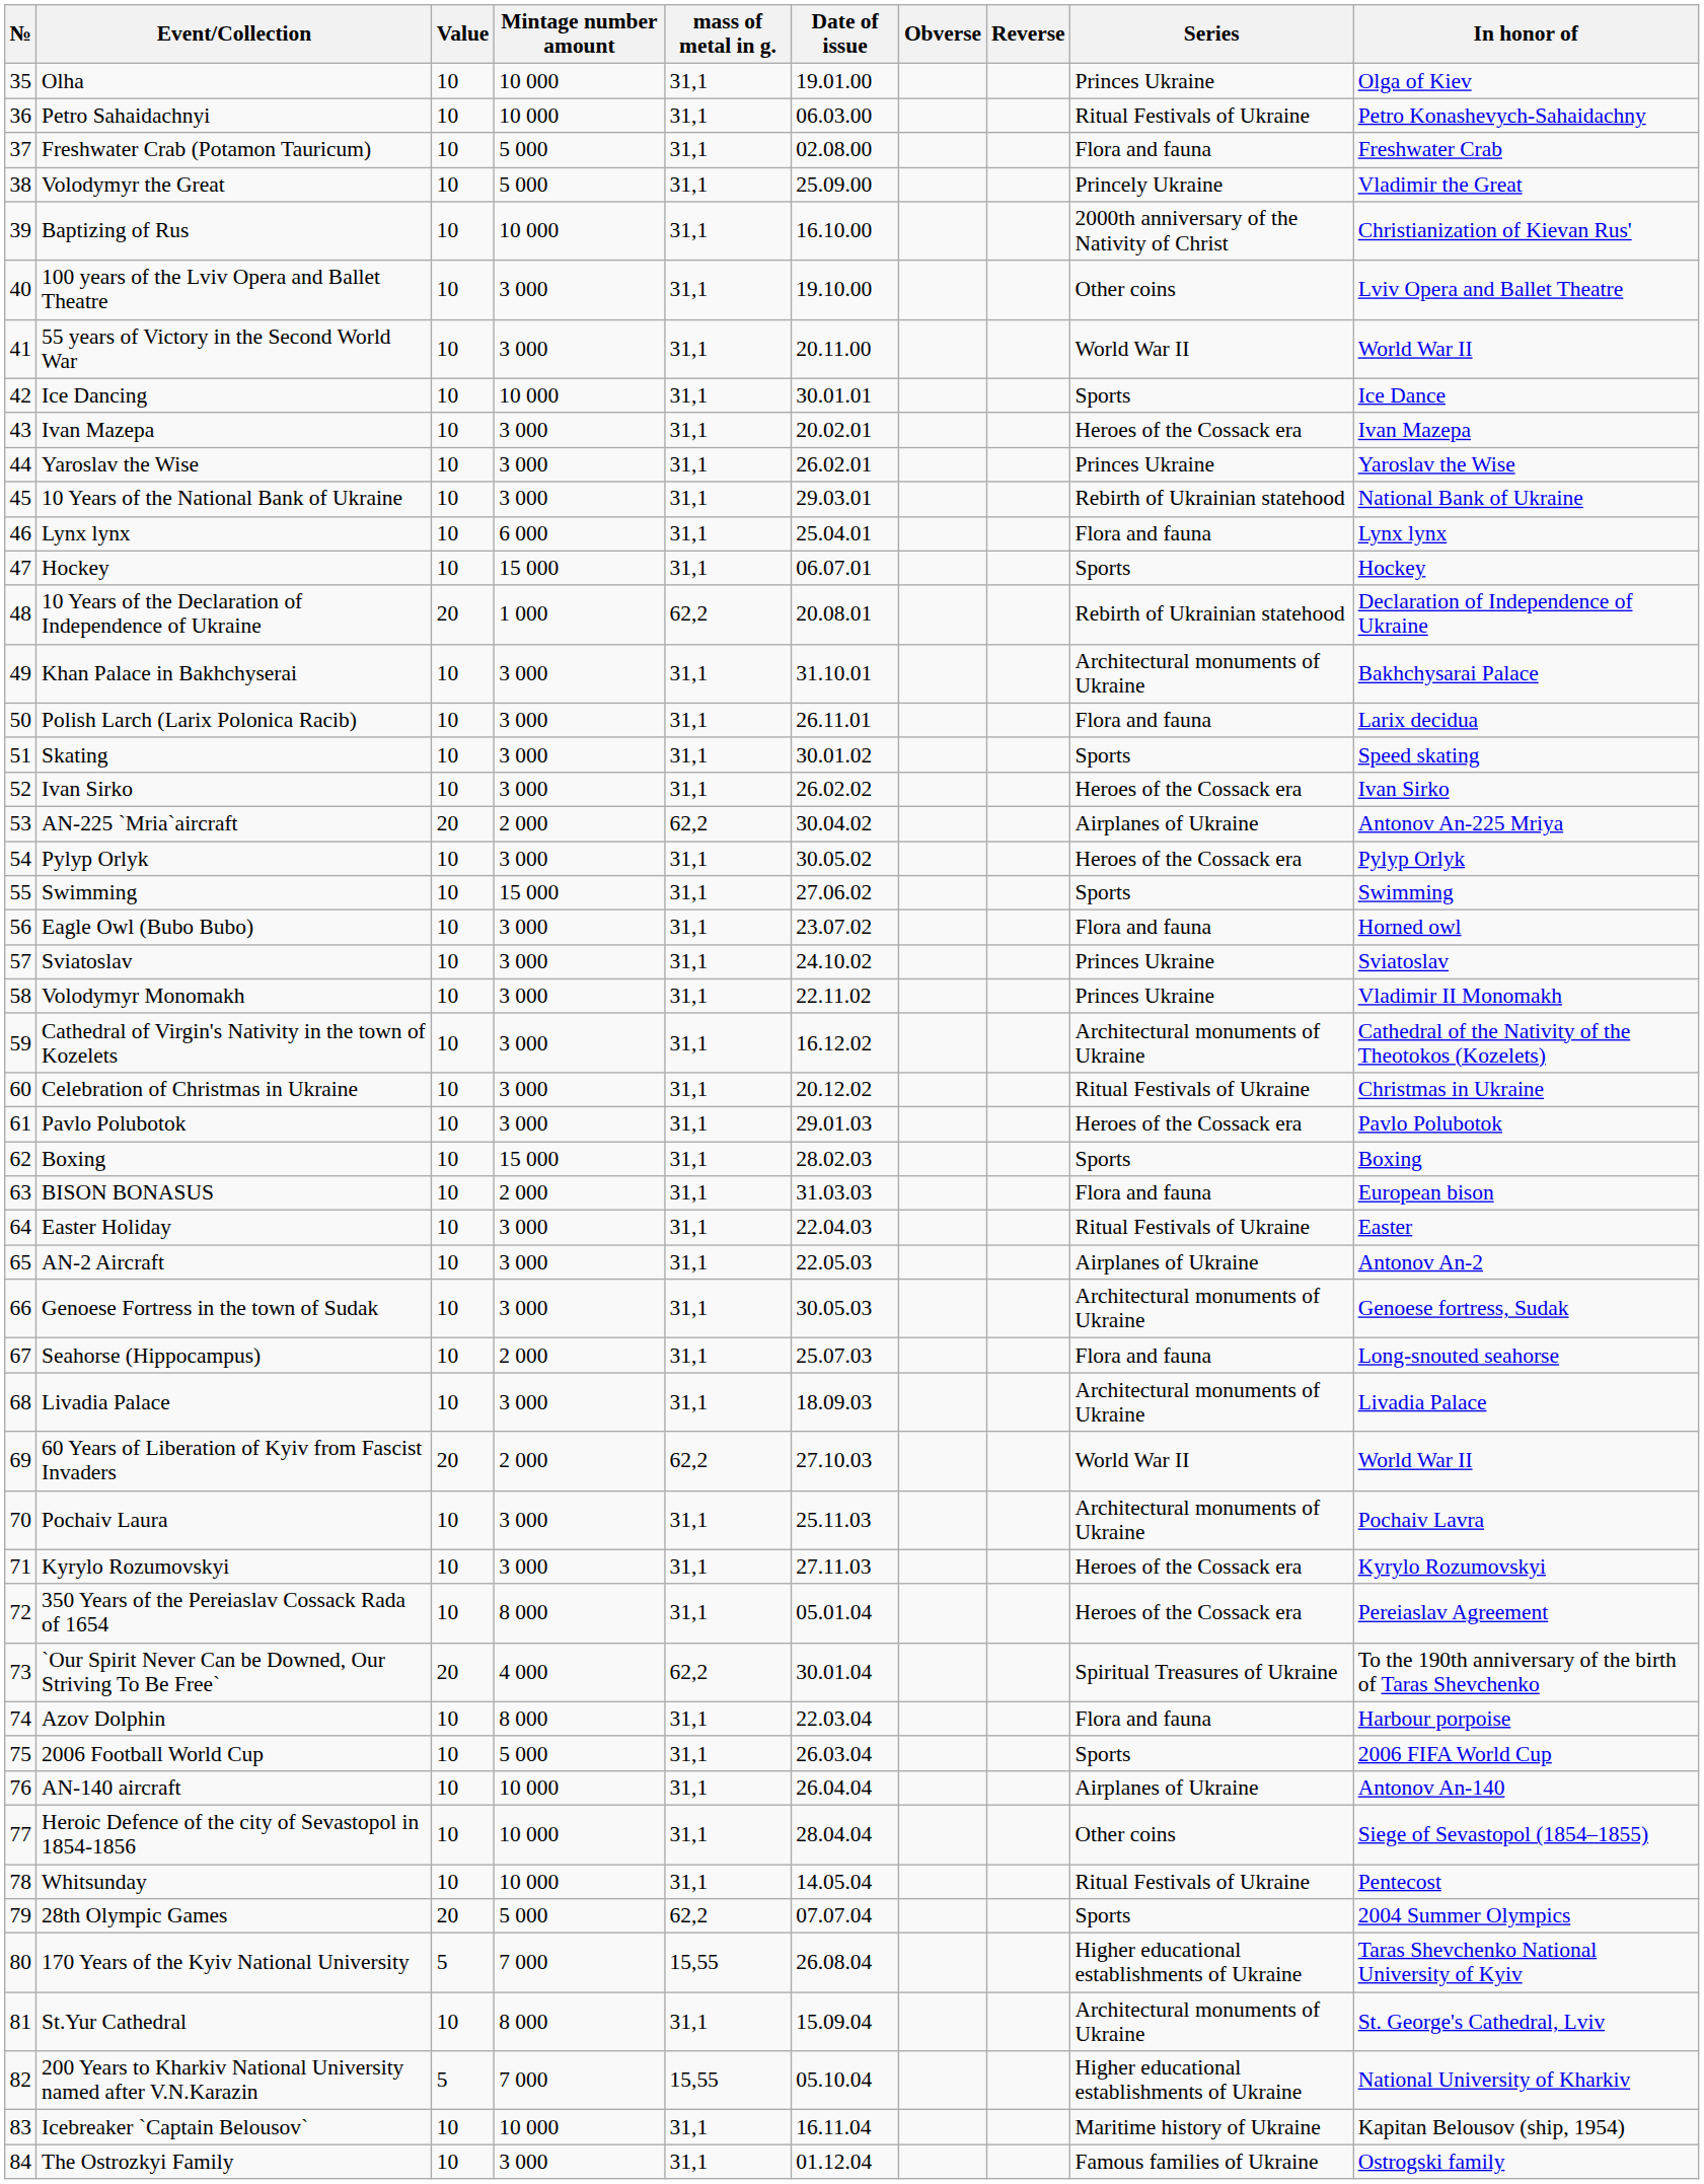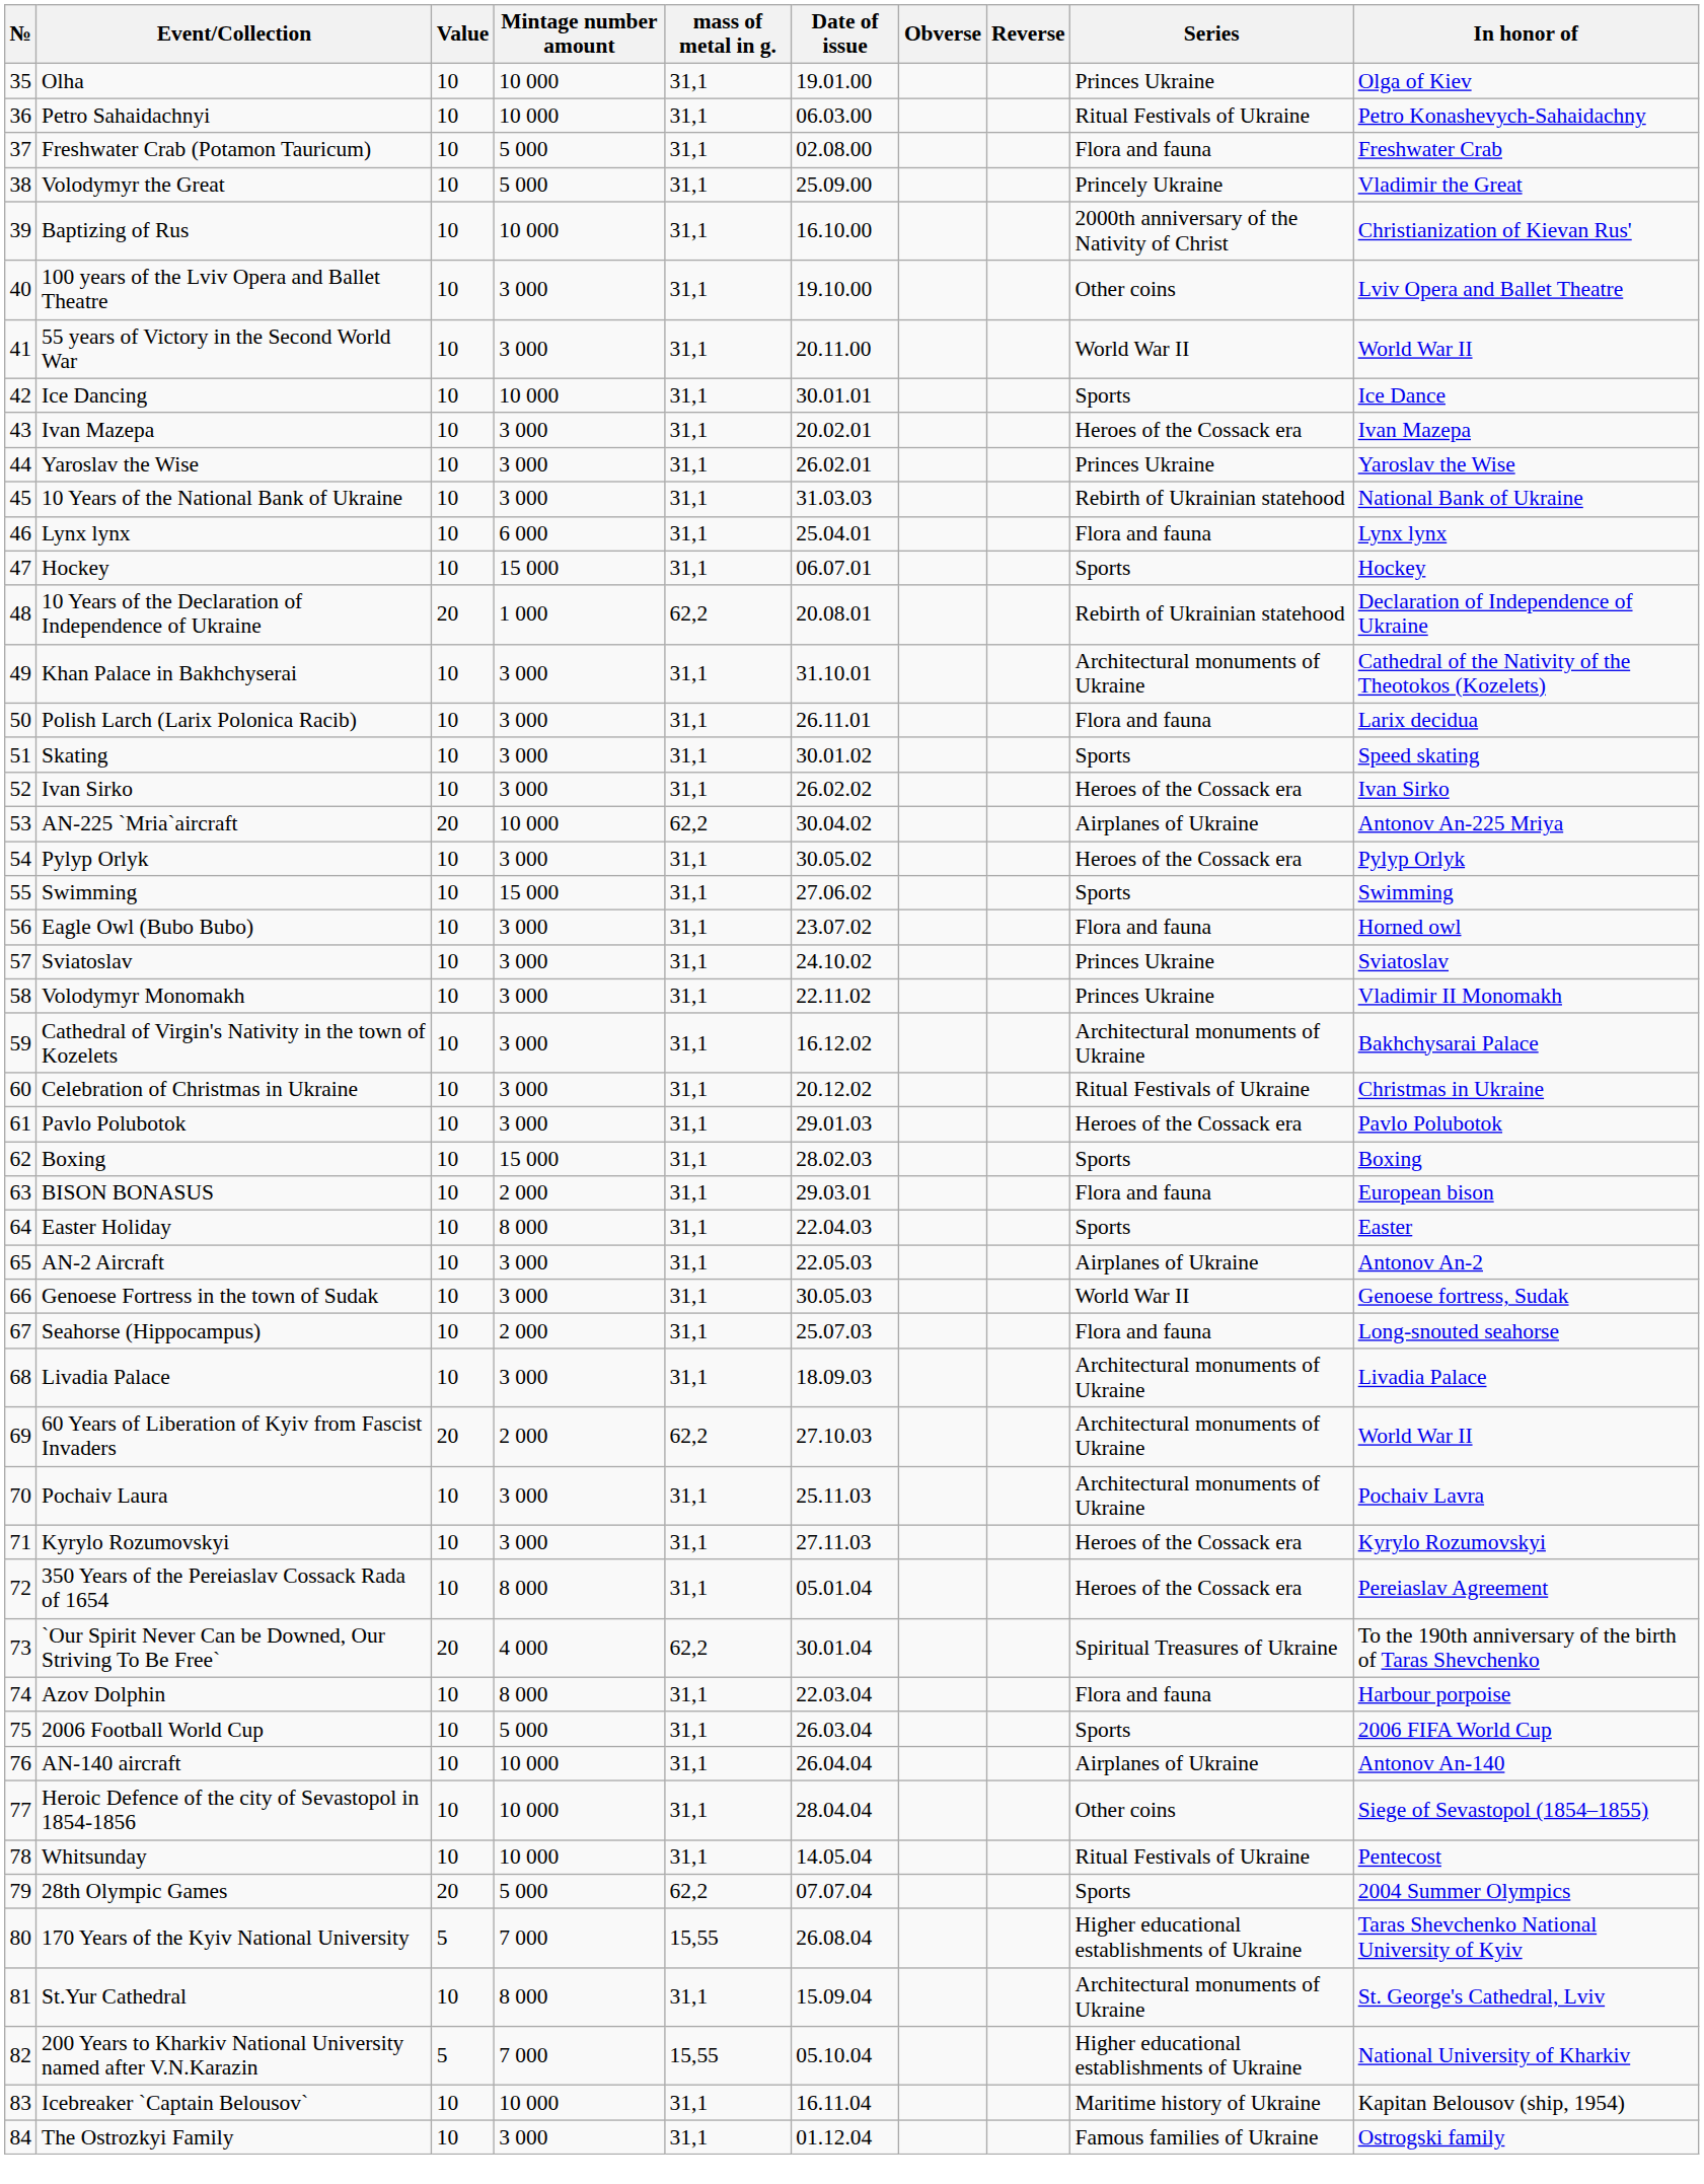10 Years of the National Bank of Ukraine | Date of issue: 29.03.01 -> 31.03.03
Khan Palace in Bakhchyserai | In honor of: Bakhchysarai Palace -> Cathedral of the Nativity of the Theotokos (Kozelets)
AN-225 `Mria`aircraft | Mintage number amount: 2 000 -> 10 000
Cathedral of Virgin's Nativity in the town of Kozelets | In honor of: Cathedral of the Nativity of the Theotokos (Kozelets) -> Bakhchysarai Palace
BISON BONASUS | Date of issue: 31.03.03 -> 29.03.01
Easter Holiday | Mintage number amount: 3 000 -> 8 000
Easter Holiday | Series: Ritual Festivals of Ukraine -> Sports
Genoese Fortress in the town of Sudak | Series: Architectural monuments of Ukraine -> World War II
60 Years of Liberation of Kyiv from Fascist Invaders | Series: World War II -> Architectural monuments of Ukraine
